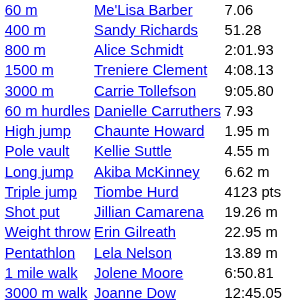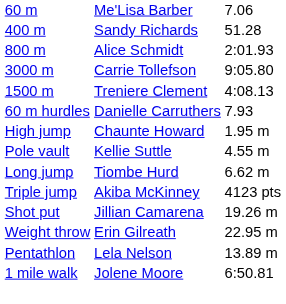rows swapped: 1500 m <-> 3000 m
Long jump | column 2: Akiba McKinney -> Tiombe Hurd
Triple jump | column 2: Tiombe Hurd -> Akiba McKinney
- row: 3000 m walk | Joanne Dow | 12:45.05
